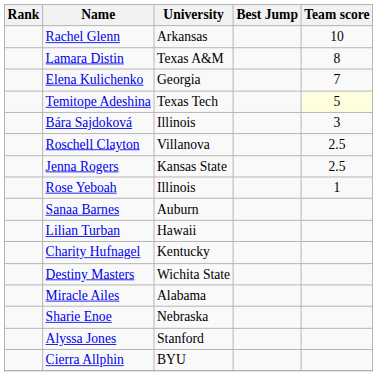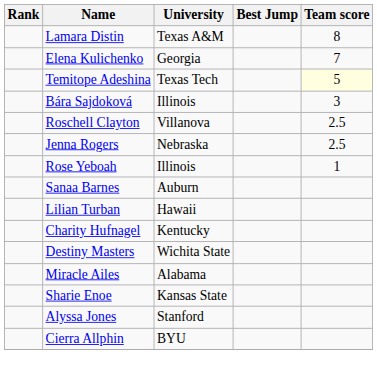- row: Rachel Glenn | Arkansas | 10
Jenna Rogers | University: Kansas State -> Nebraska
Sharie Enoe | University: Nebraska -> Kansas State
